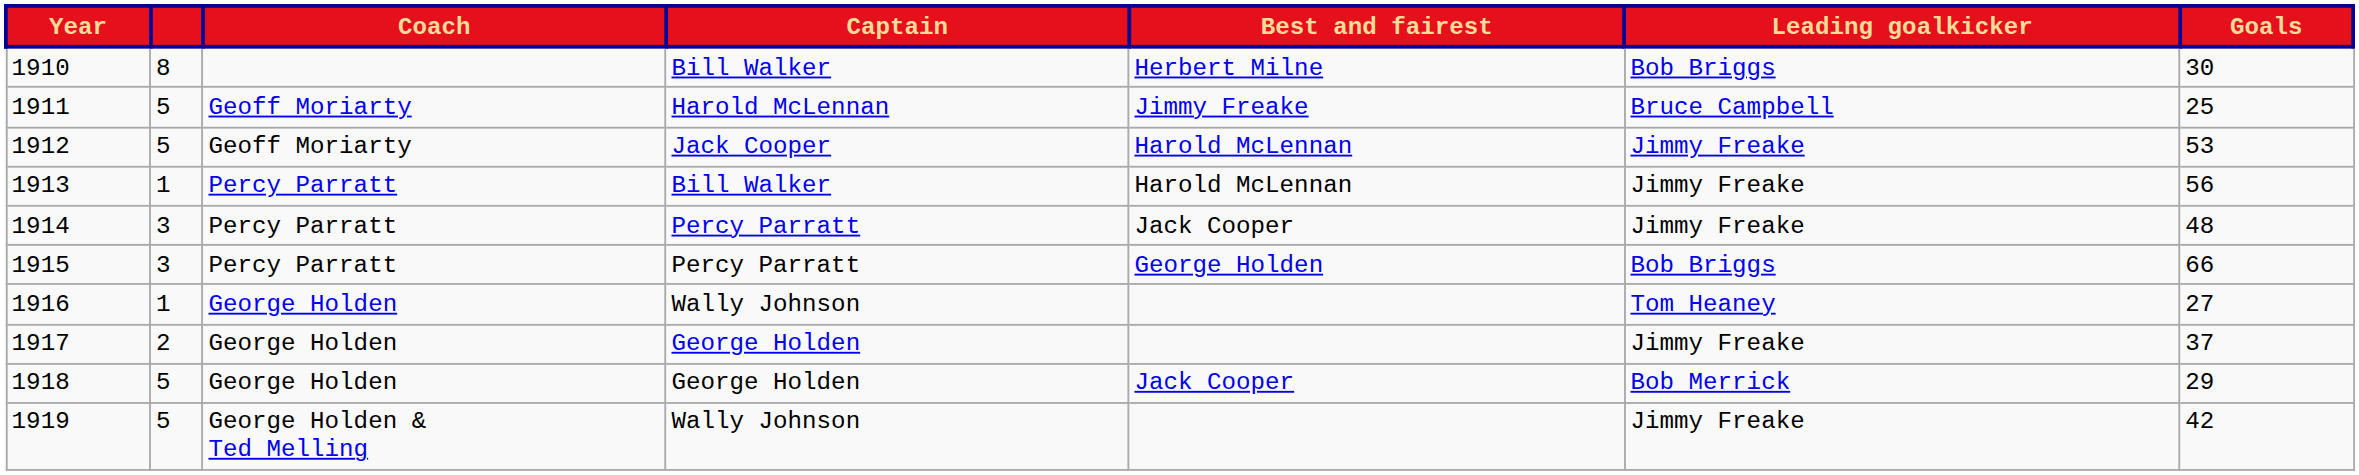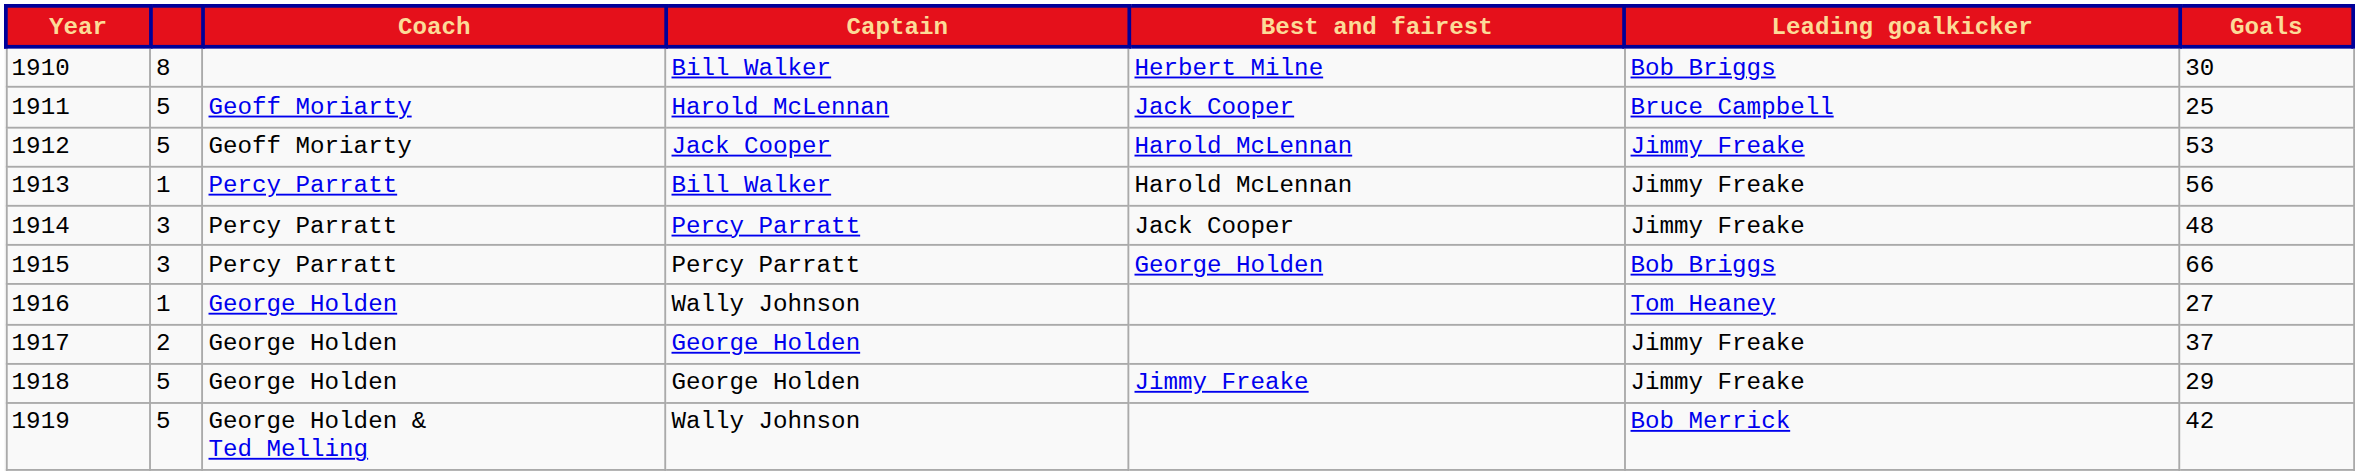1911 | Best and fairest: Jimmy Freake -> Jack Cooper
1918 | Best and fairest: Jack Cooper -> Jimmy Freake
1918 | Leading goalkicker: Bob Merrick -> Jimmy Freake
1919 | Leading goalkicker: Jimmy Freake -> Bob Merrick
